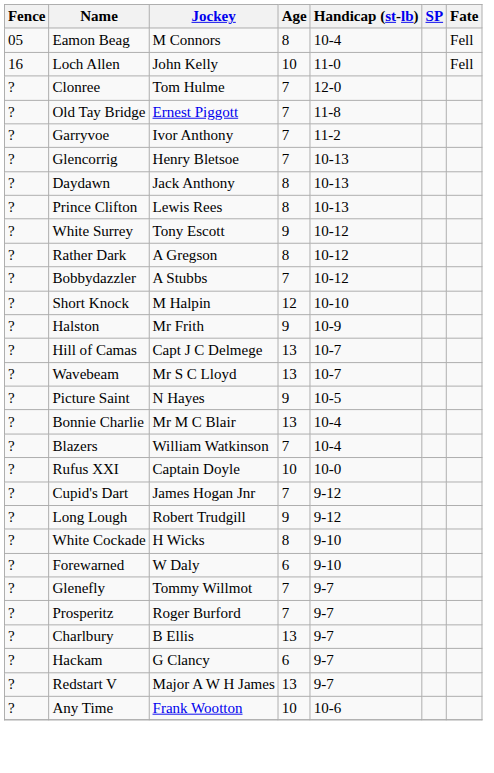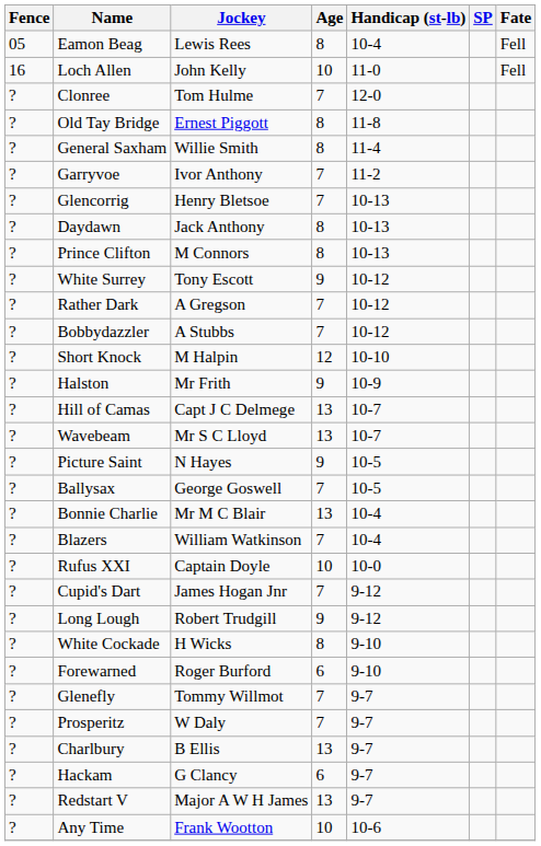Eamon Beag | Jockey: M Connors -> Lewis Rees
Old Tay Bridge | Age: 7 -> 8
+ row: ? | General Saxham | Willie Smith | 8 | 11-4
Prince Clifton | Jockey: Lewis Rees -> M Connors
Rather Dark | Age: 8 -> 7
+ row: ? | Ballysax | George Goswell | 7 | 10-5
Forewarned | Jockey: W Daly -> Roger Burford
Prosperitz | Jockey: Roger Burford -> W Daly
